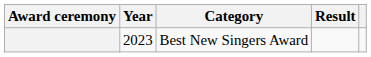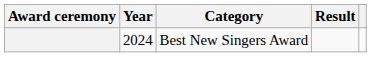Best New Singers Award | Year: 2023 -> 2024
